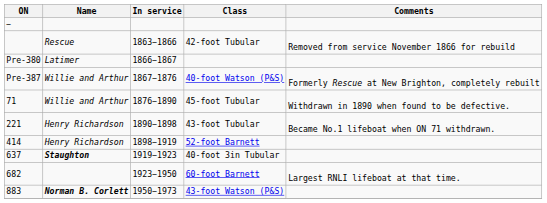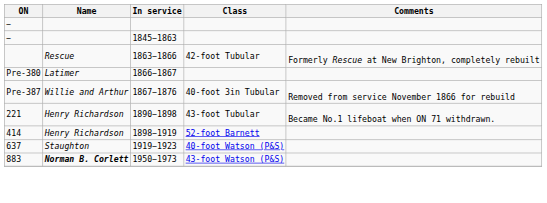+ row: − | 1845−1863
1863−1866 | Comments: Removed from service November 1866 for rebuild -> Formerly Rescue at New Brighton, completely rebuilt
1867−1876 | Class: 40-foot Watson (P&S) -> 40-foot 3in Tubular
1867−1876 | Comments: Formerly Rescue at New Brighton, completely rebuilt -> Removed from service November 1866 for rebuild
- row: 71 | Willie and Arthur | 1876−1890 | 45-foot Tubular | Withdrawn in 1890 when found to be defective.
1919−1923 | Name: bold -> normal
1919−1923 | Class: 40-foot 3in Tubular -> 40-foot Watson (P&S)
- row: 682 | 1923−1950 | 60-foot Barnett | Largest RNLI lifeboat at that time.
